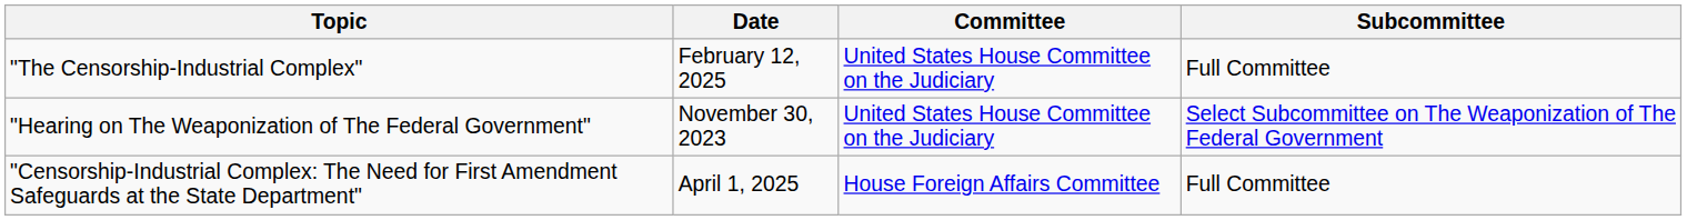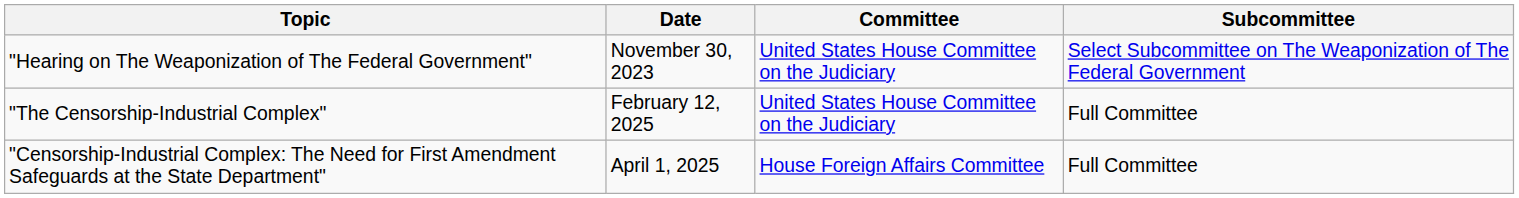rows swapped: "Hearing on The Weaponization of The Federal Government" <-> "The Censorship-Industrial Complex"
